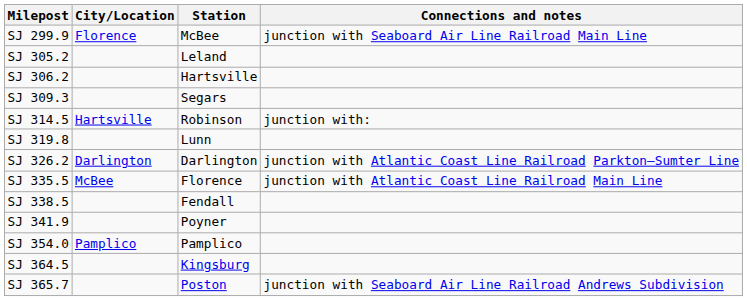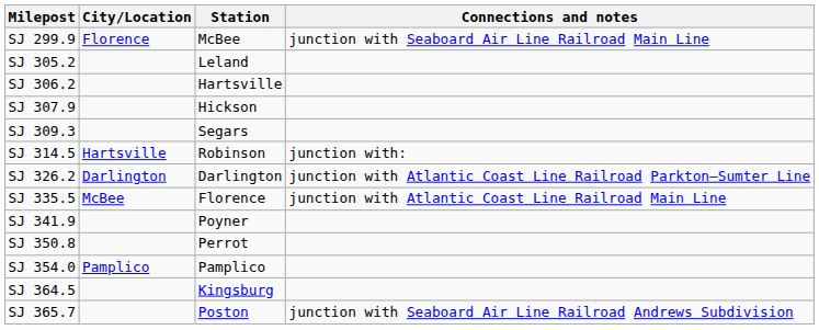+ row: SJ 307.9 | Hickson
- row: SJ 319.8 | Lunn
- row: SJ 338.5 | Fendall
+ row: SJ 350.8 | Perrot
